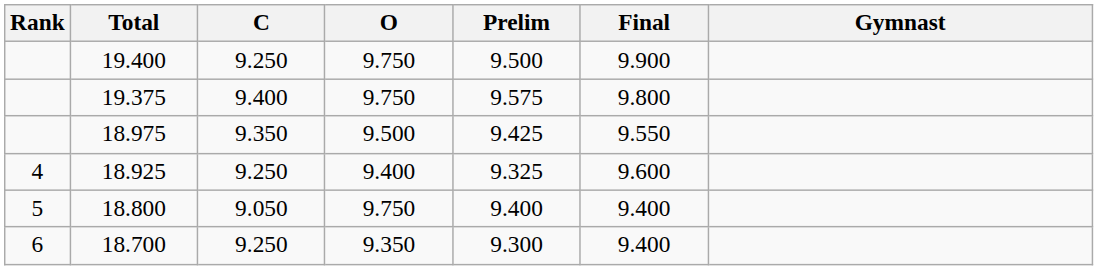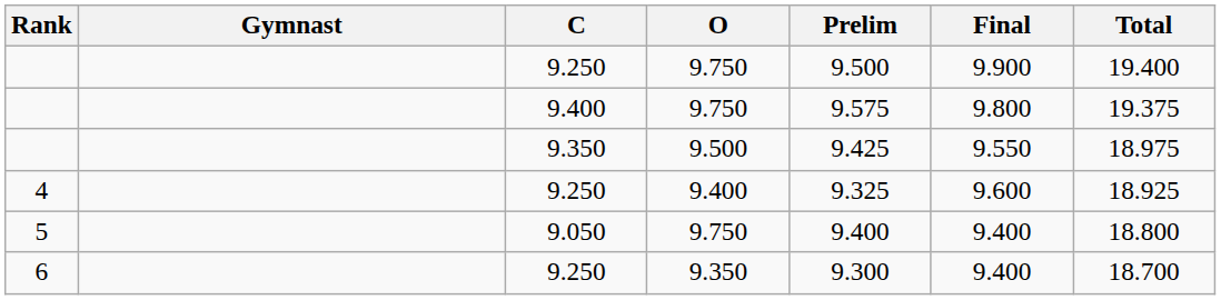columns swapped: Gymnast <-> Total
